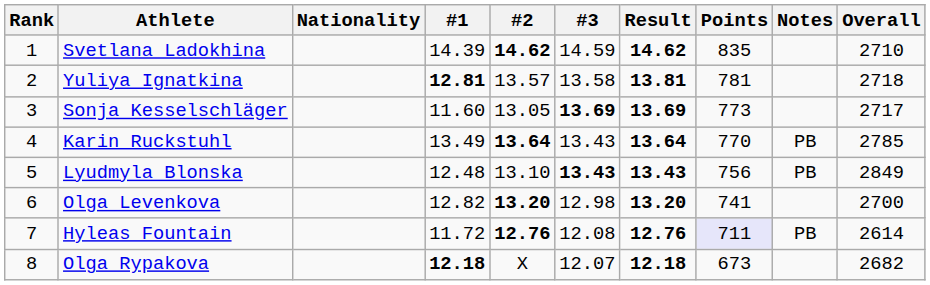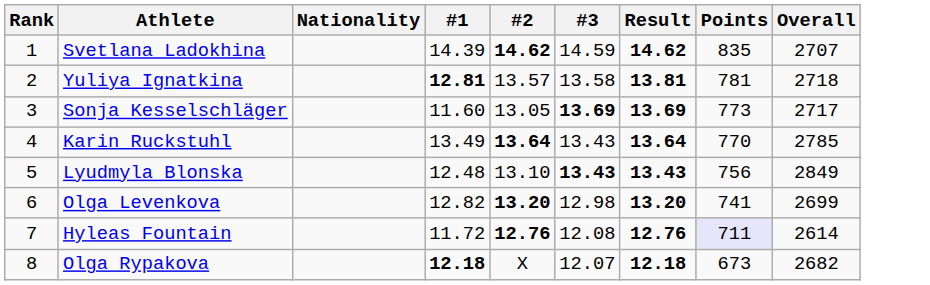- column: Notes | PB | PB | PB
Svetlana Ladokhina | Overall: 2710 -> 2707
Olga Levenkova | Overall: 2700 -> 2699
